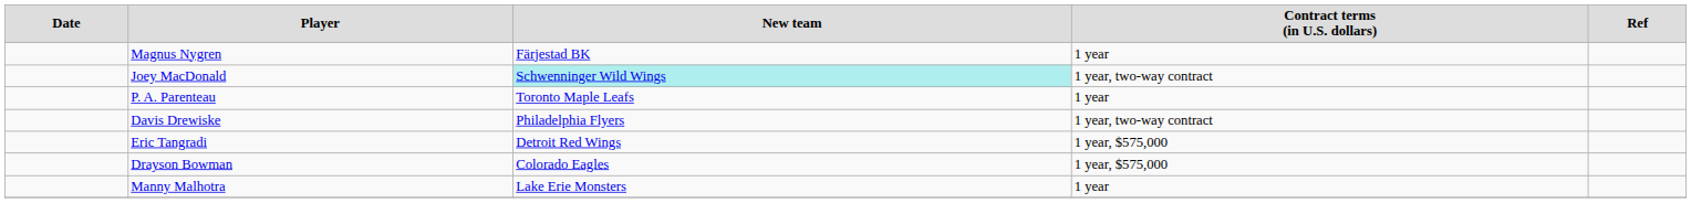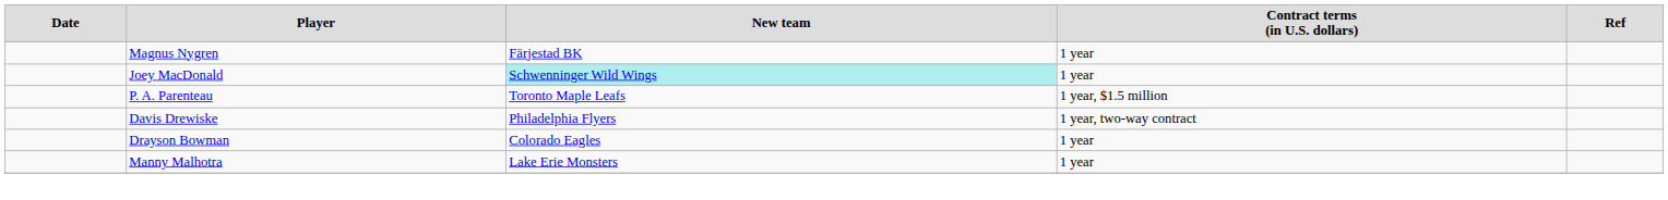Joey MacDonald | column 4: 1 year, two-way contract -> 1 year
P. A. Parenteau | column 4: 1 year -> 1 year, $1.5 million
- row: Eric Tangradi | Detroit Red Wings | 1 year, $575,000
Drayson Bowman | column 4: 1 year, $575,000 -> 1 year
